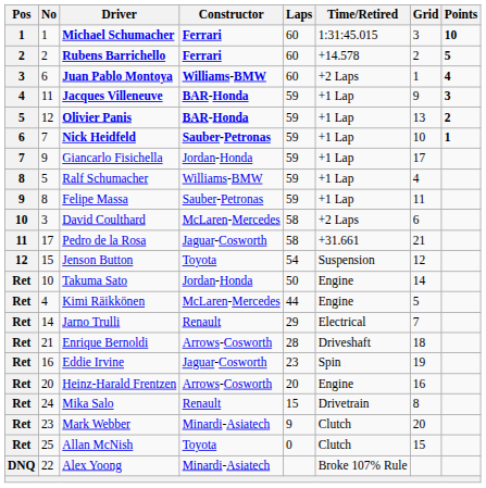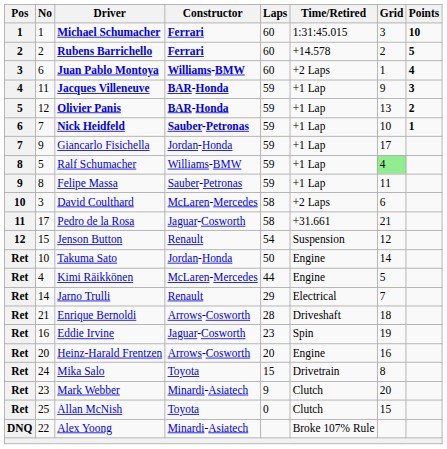Ralf Schumacher | Grid: no background -> lightgreen background
Jenson Button | Constructor: Toyota -> Renault
Mika Salo | Constructor: Renault -> Toyota
